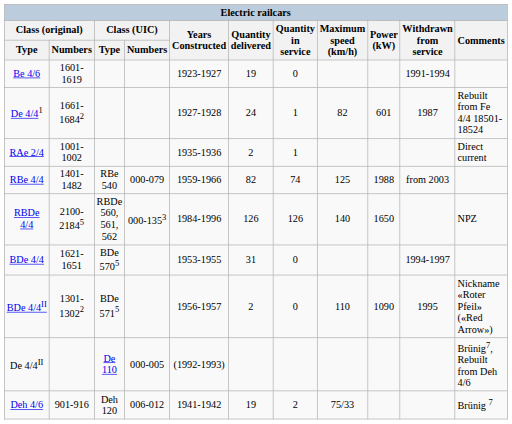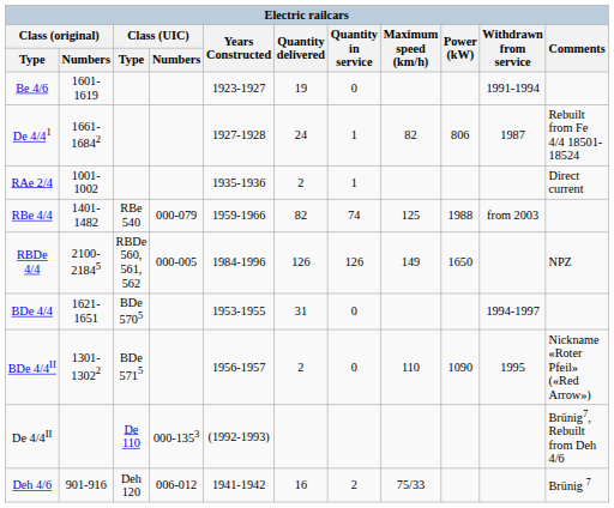De 4/41 | Power (kW): 601 -> 806
RBDe 4/4 | Class (UIC) / Numbers: 000-1353 -> 000-005
RBDe 4/4 | Maximum speed (km/h): 140 -> 149
De 4/4II | Class (UIC) / Numbers: 000-005 -> 000-1353
Deh 4/6 | Quantity delivered: 19 -> 16
